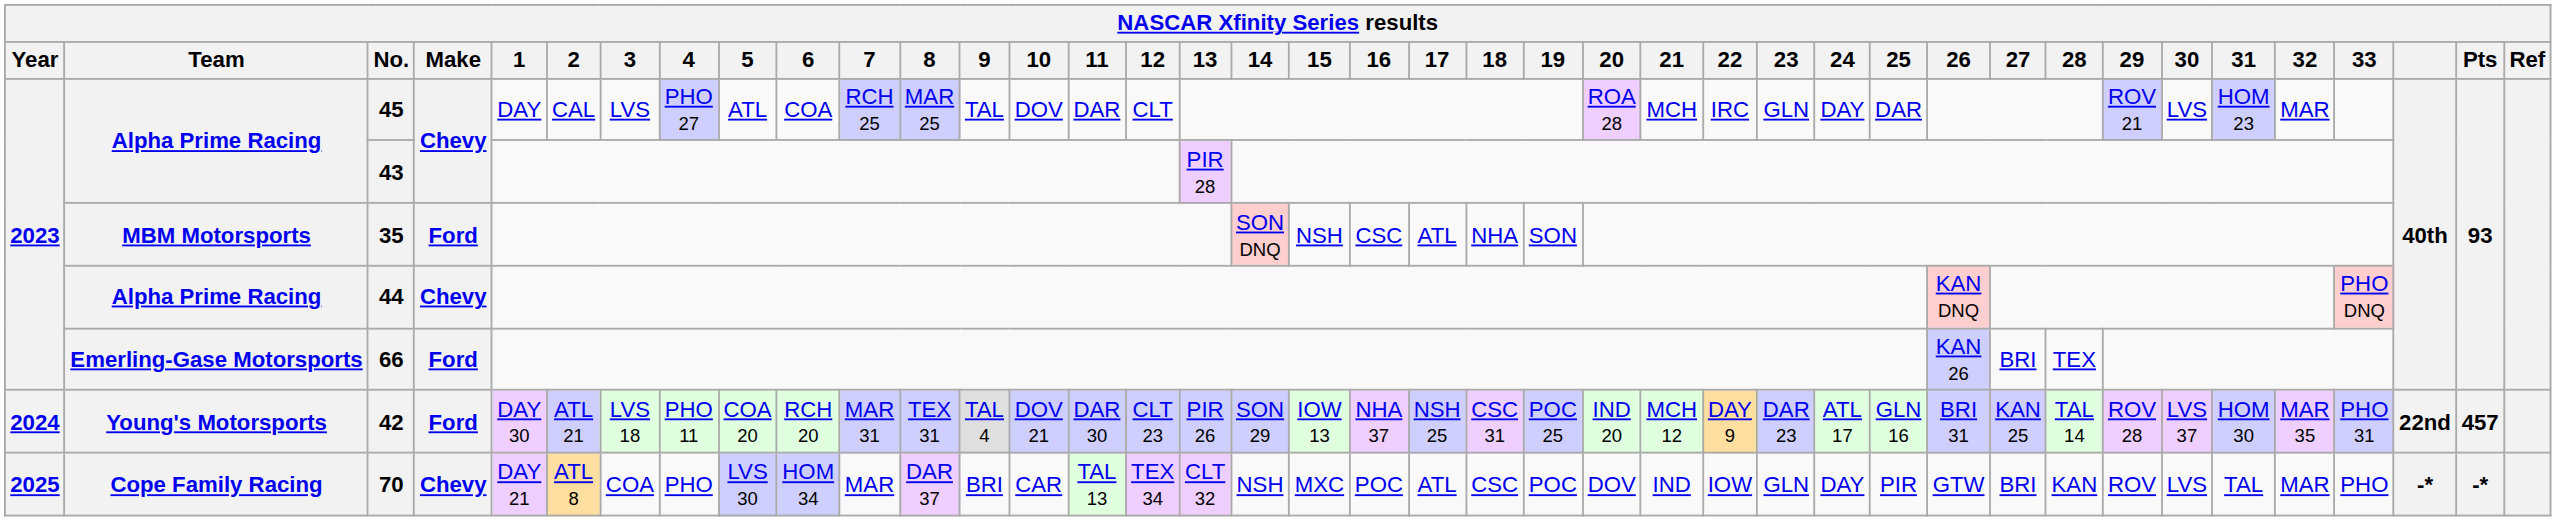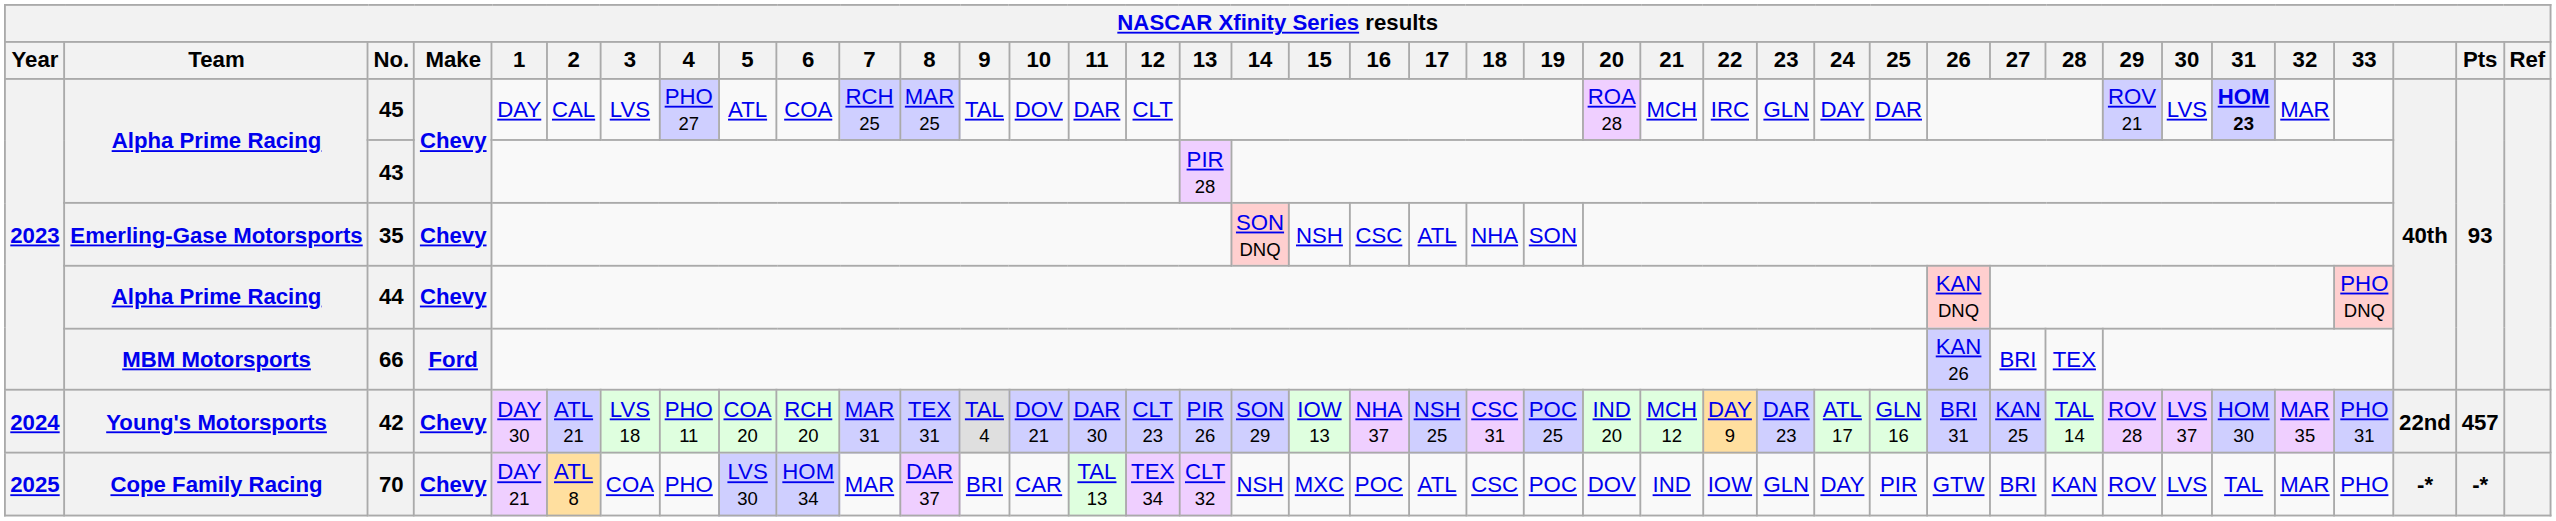45 | 31: normal -> bold
35 | Team: MBM Motorsports -> Emerling-Gase Motorsports
35 | Make: Ford -> Chevy
66 | Team: Emerling-Gase Motorsports -> MBM Motorsports
42 | Make: Ford -> Chevy
